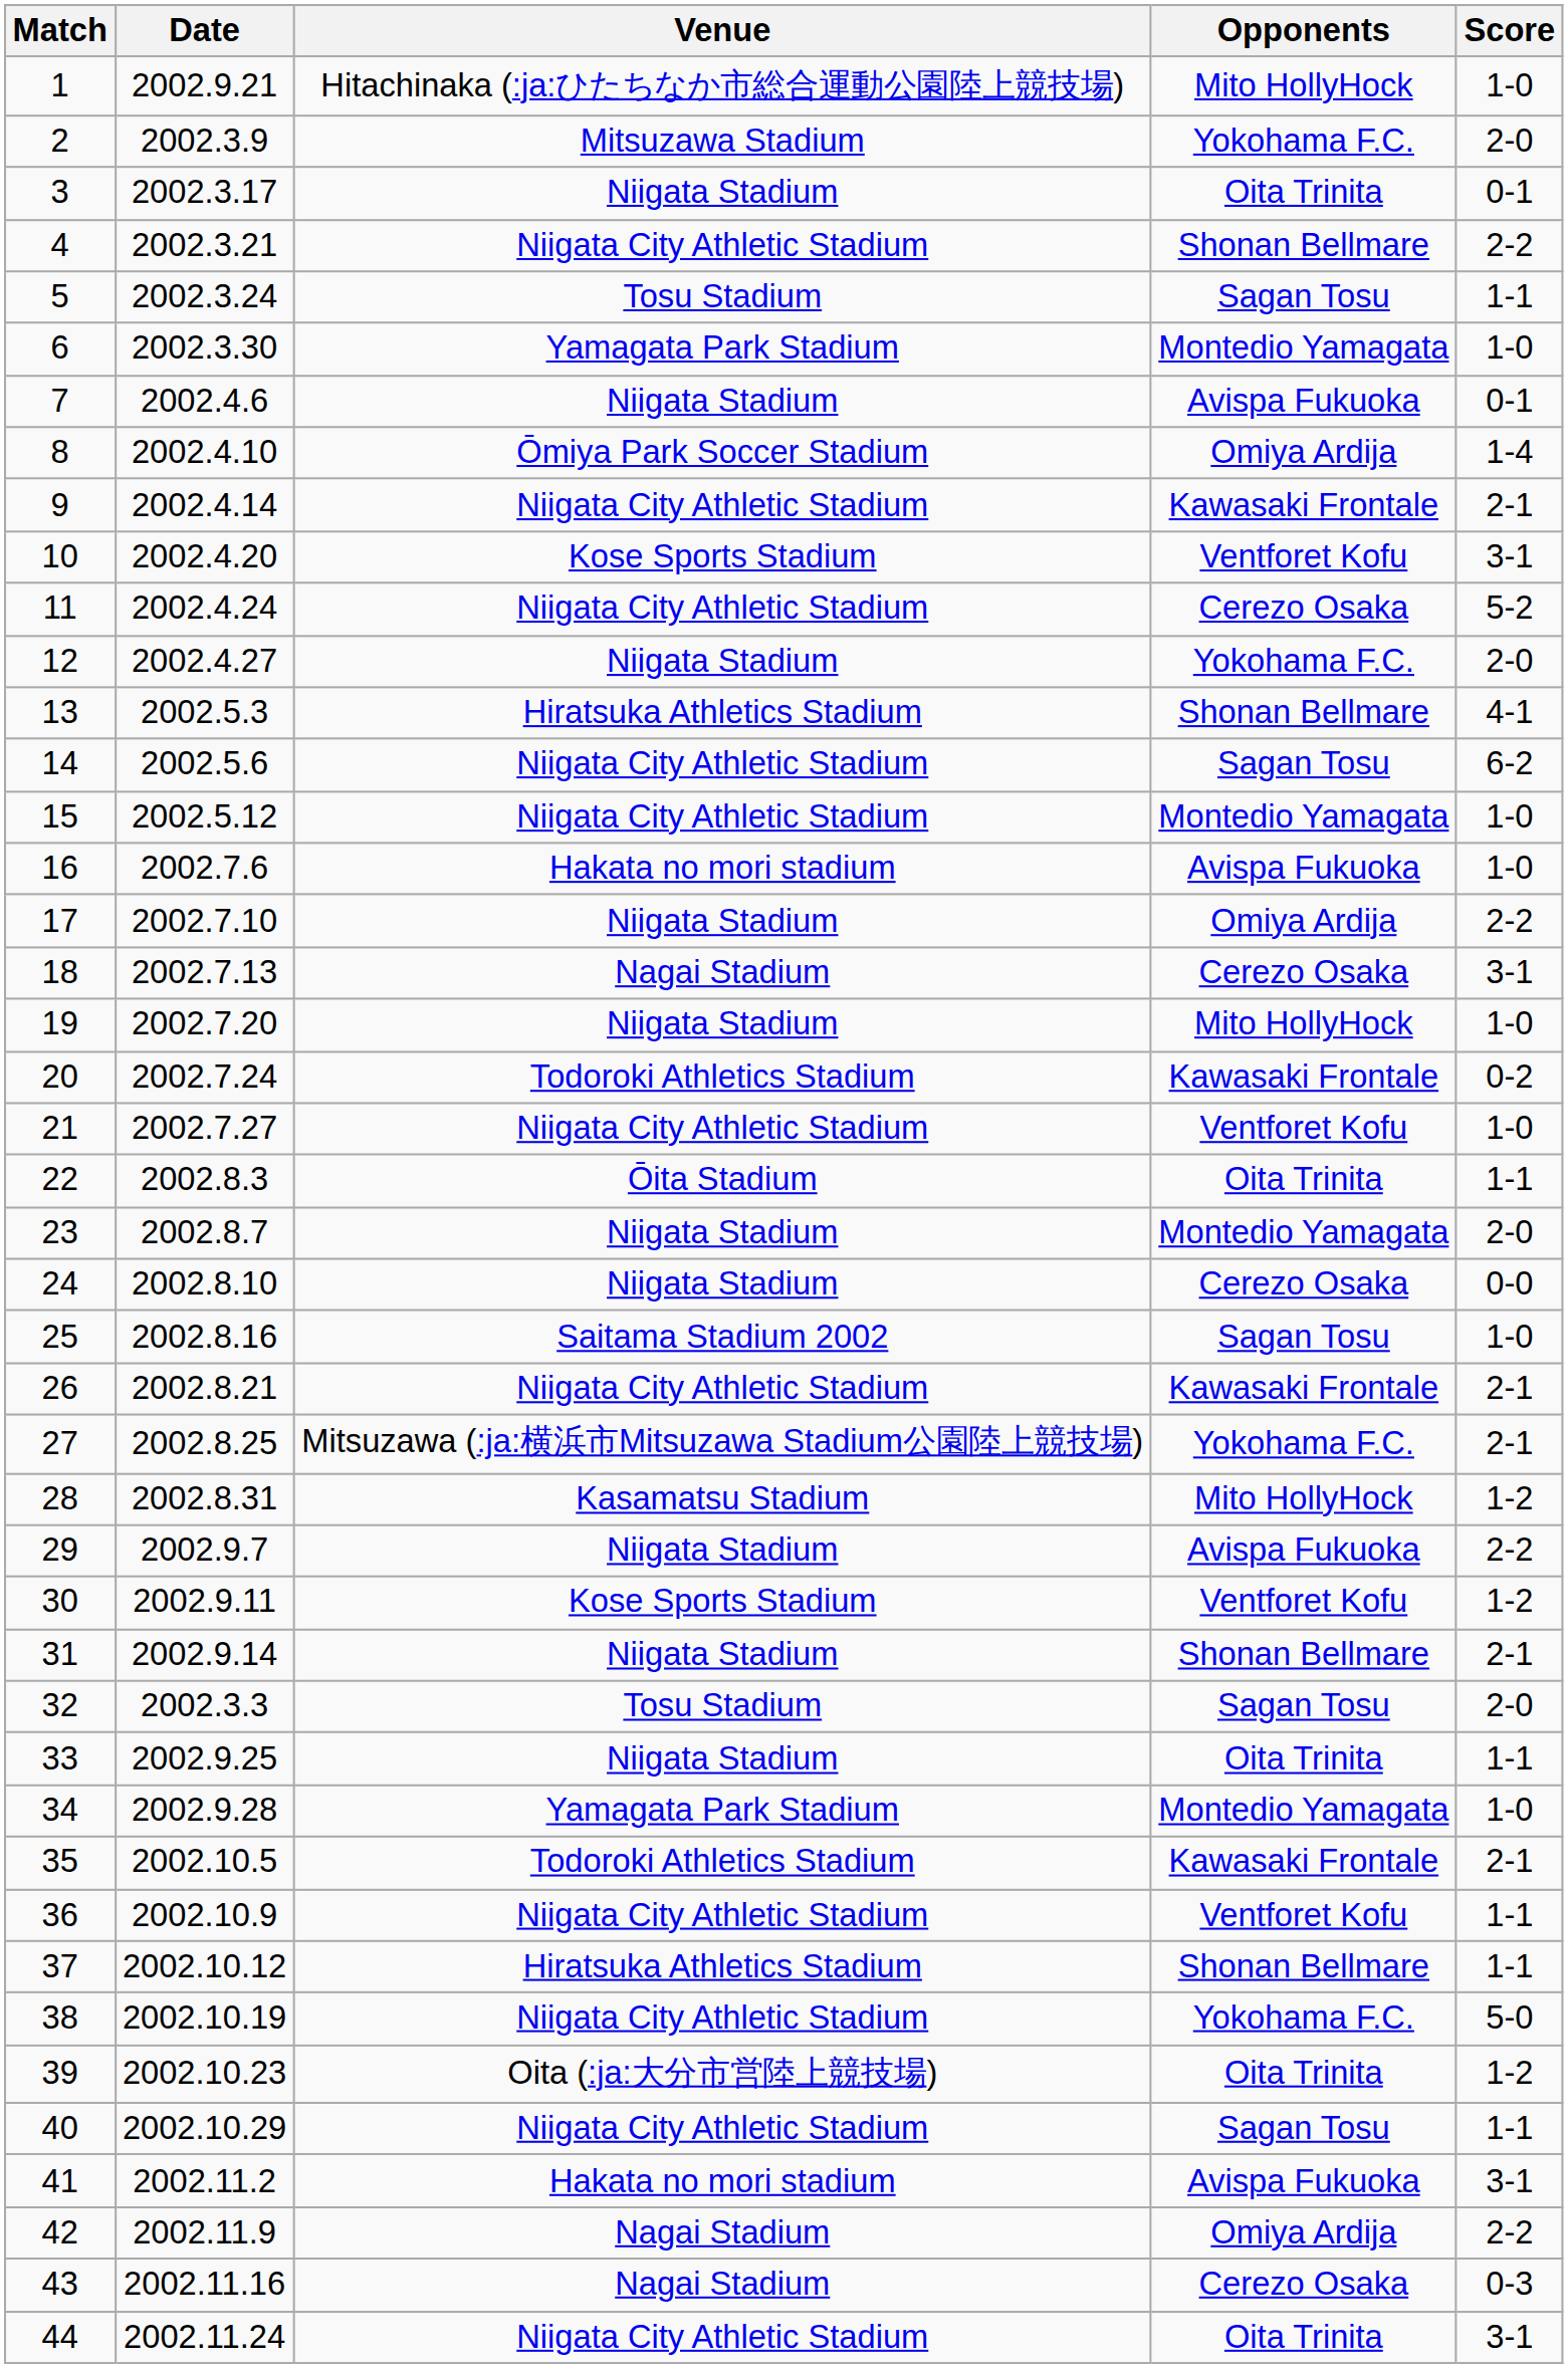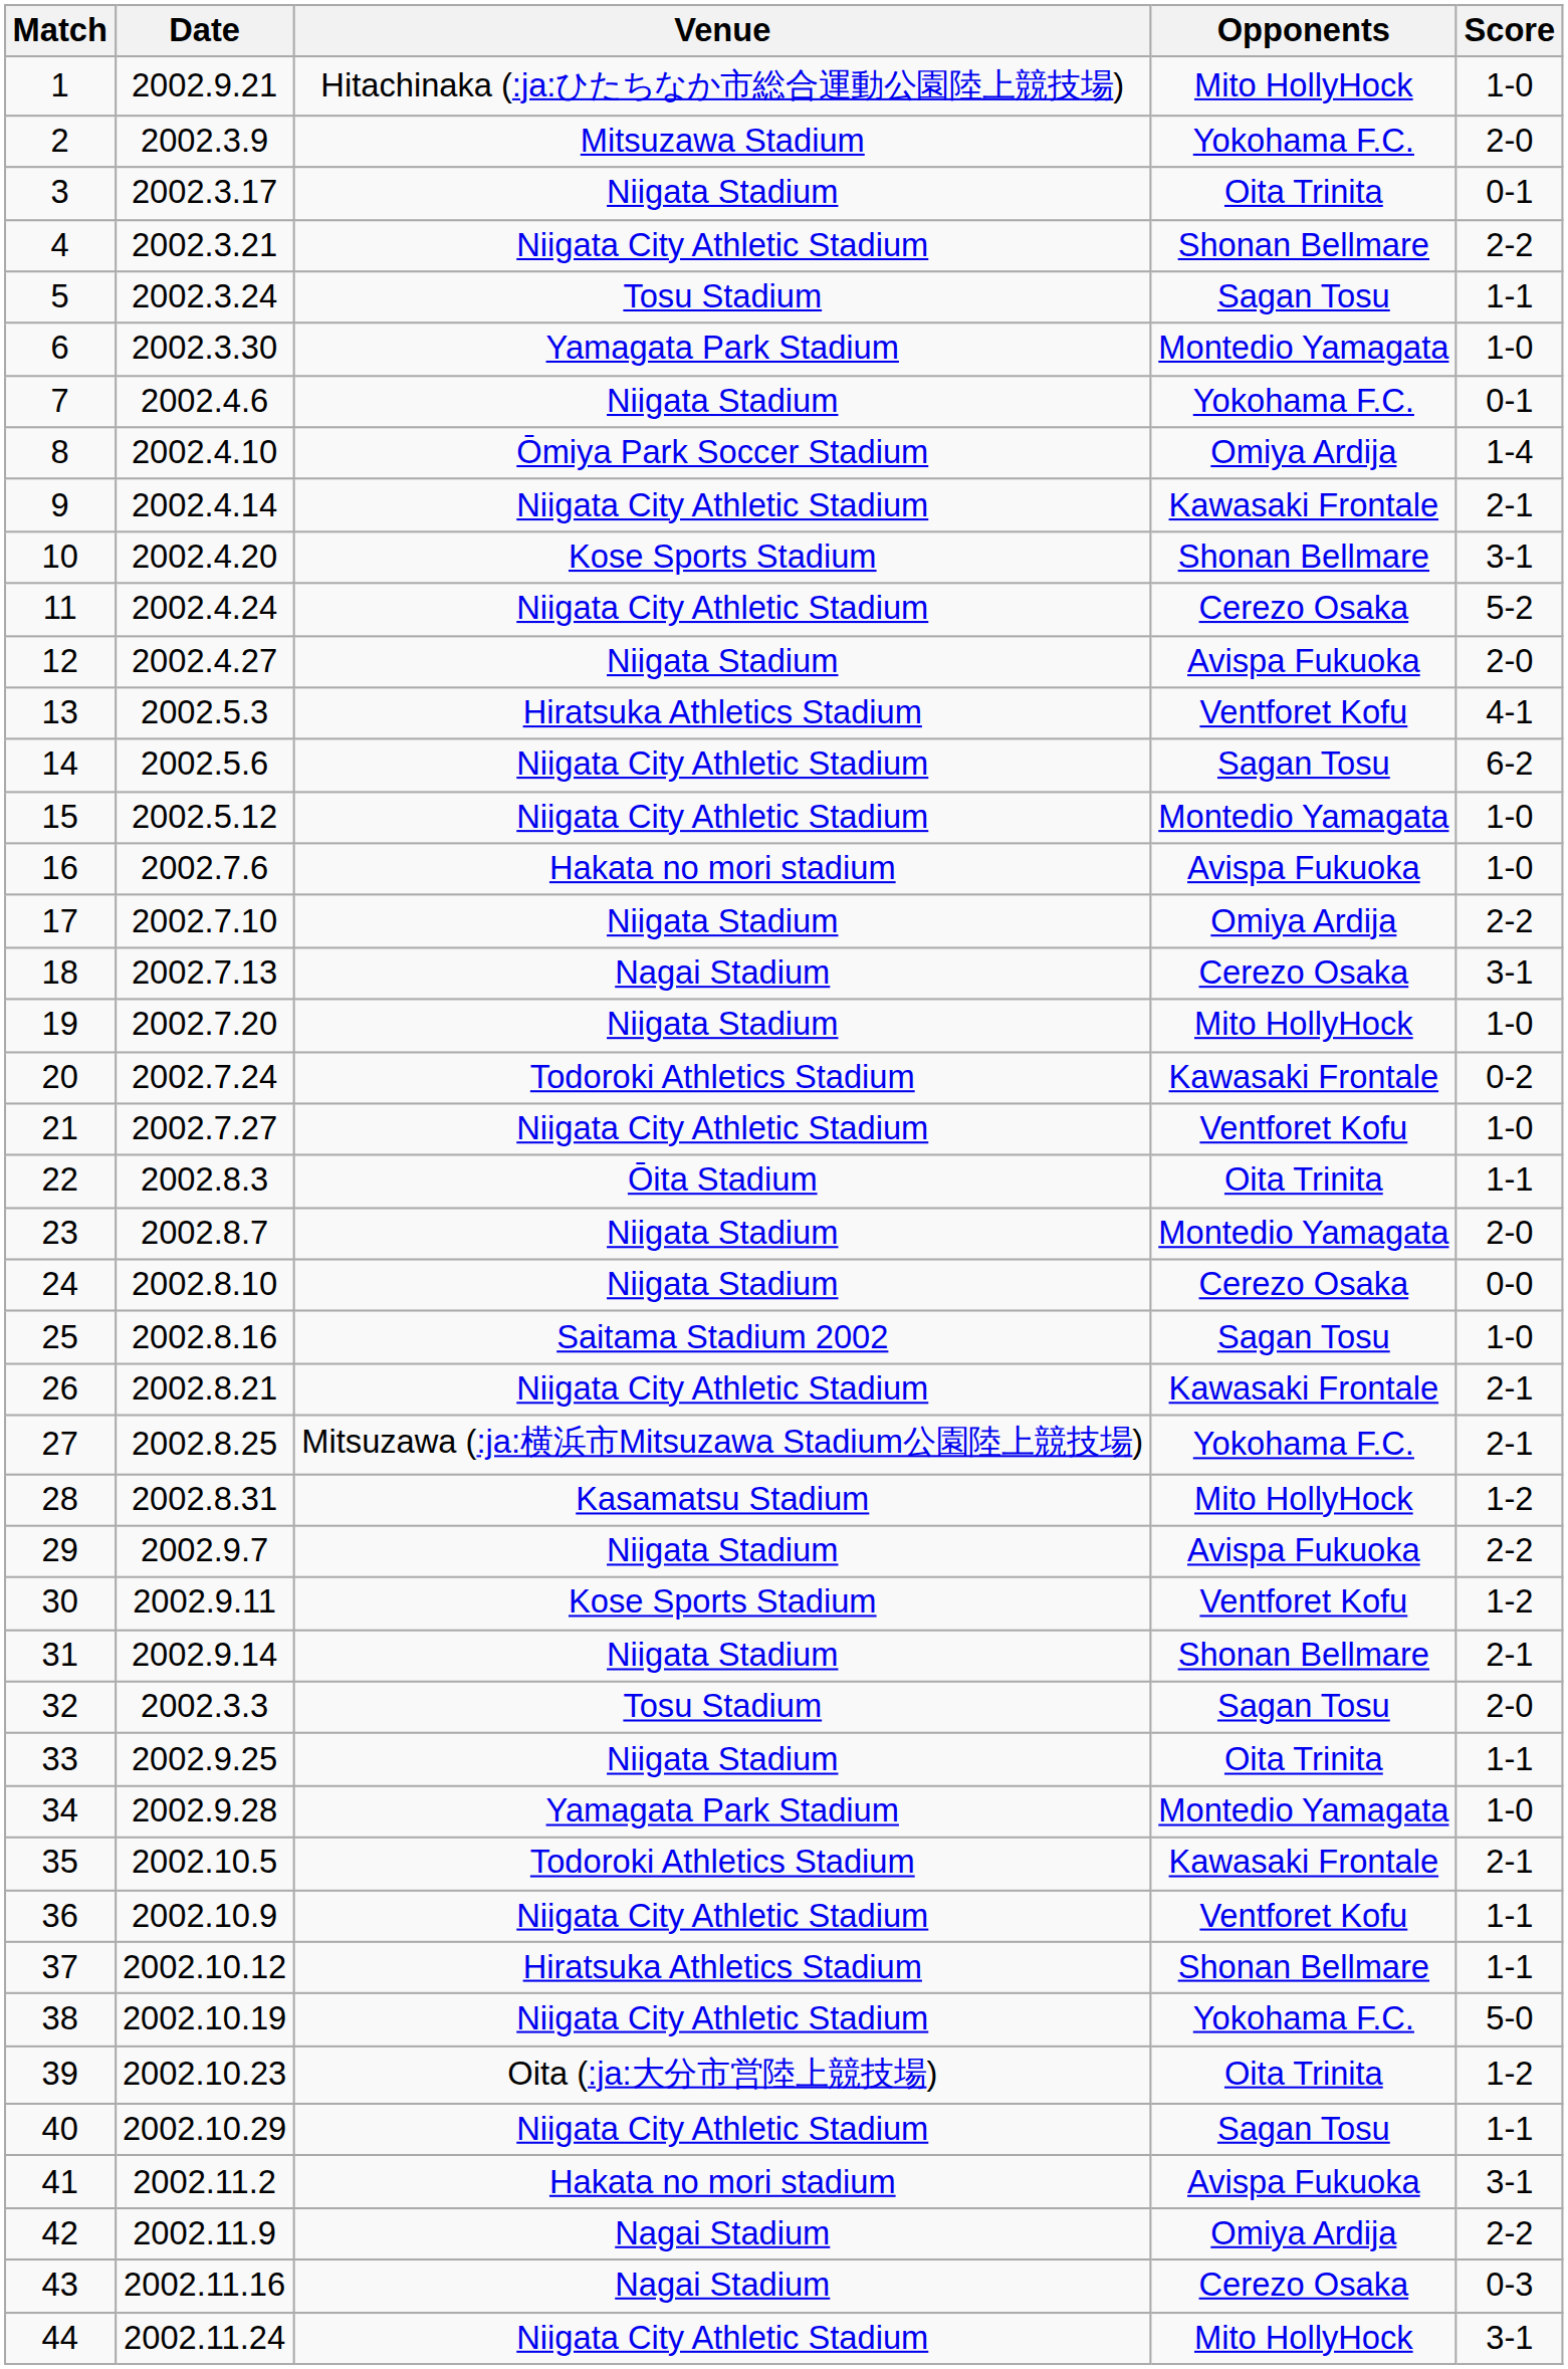7 | Opponents: Avispa Fukuoka -> Yokohama F.C.
10 | Opponents: Ventforet Kofu -> Shonan Bellmare
12 | Opponents: Yokohama F.C. -> Avispa Fukuoka
13 | Opponents: Shonan Bellmare -> Ventforet Kofu
44 | Opponents: Oita Trinita -> Mito HollyHock
